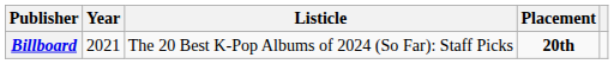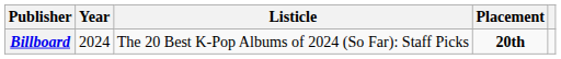Billboard | Year: 2021 -> 2024
